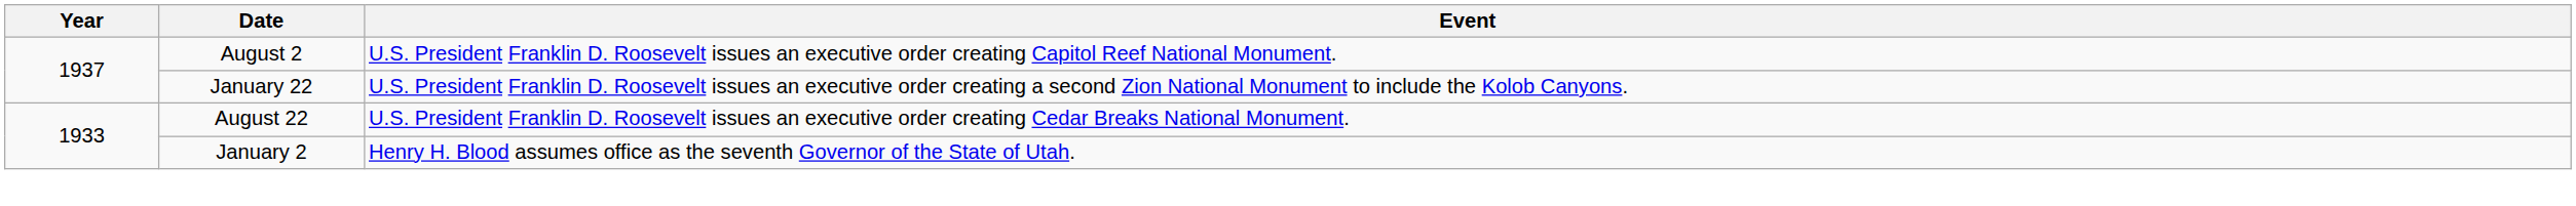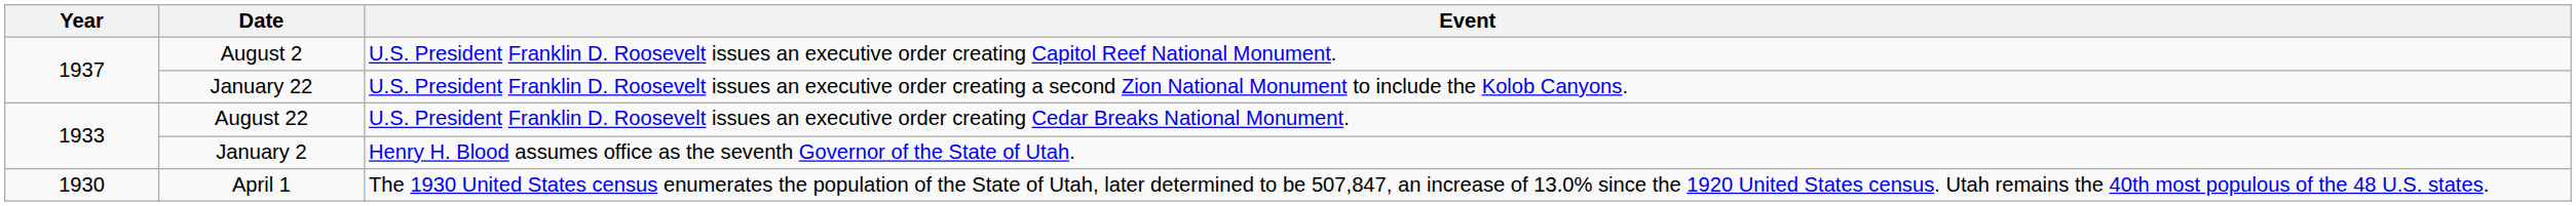+ row: 1930 | April 1 | The 1930 United States census enumerates the population of the State of Utah, later determined to be 507,847, an increase of 13.0% since the 1920 United States census. Utah remains the 40th most populous of the 48 U.S. states.
